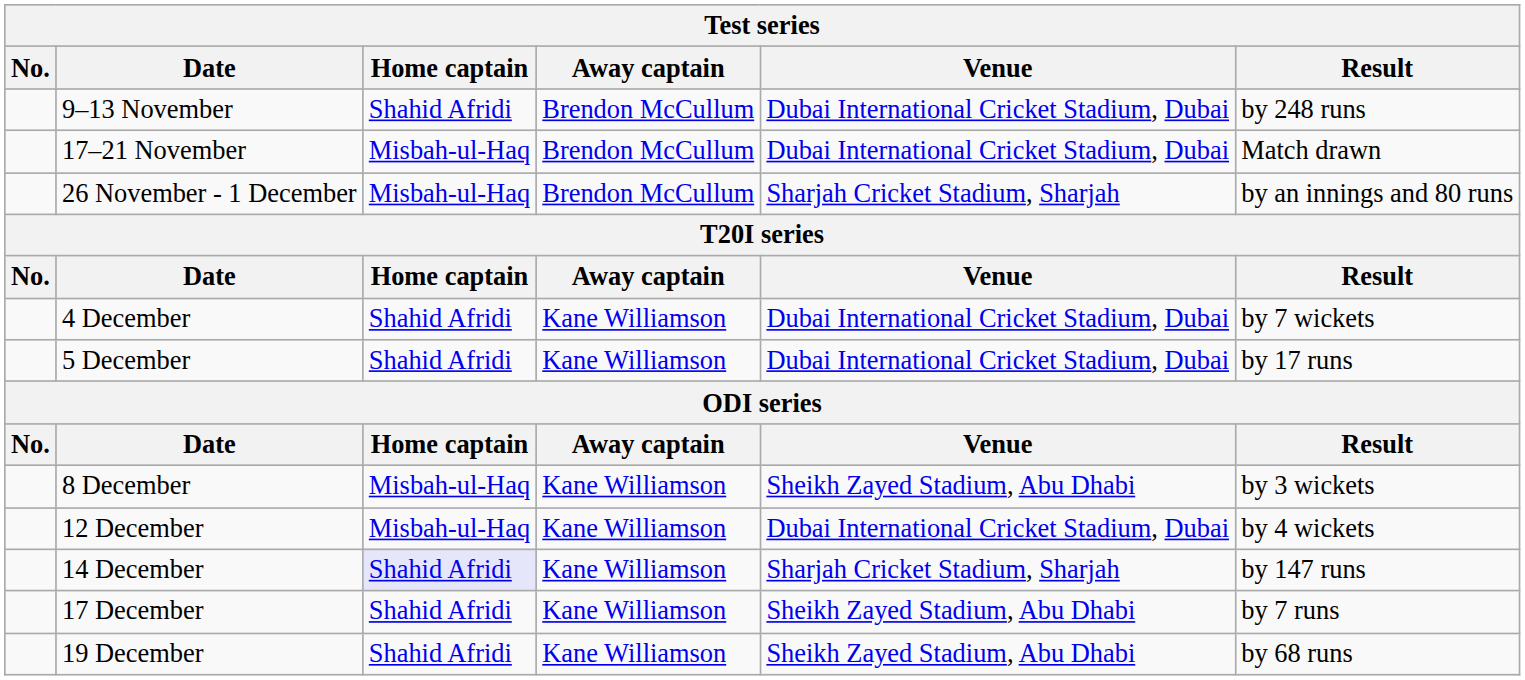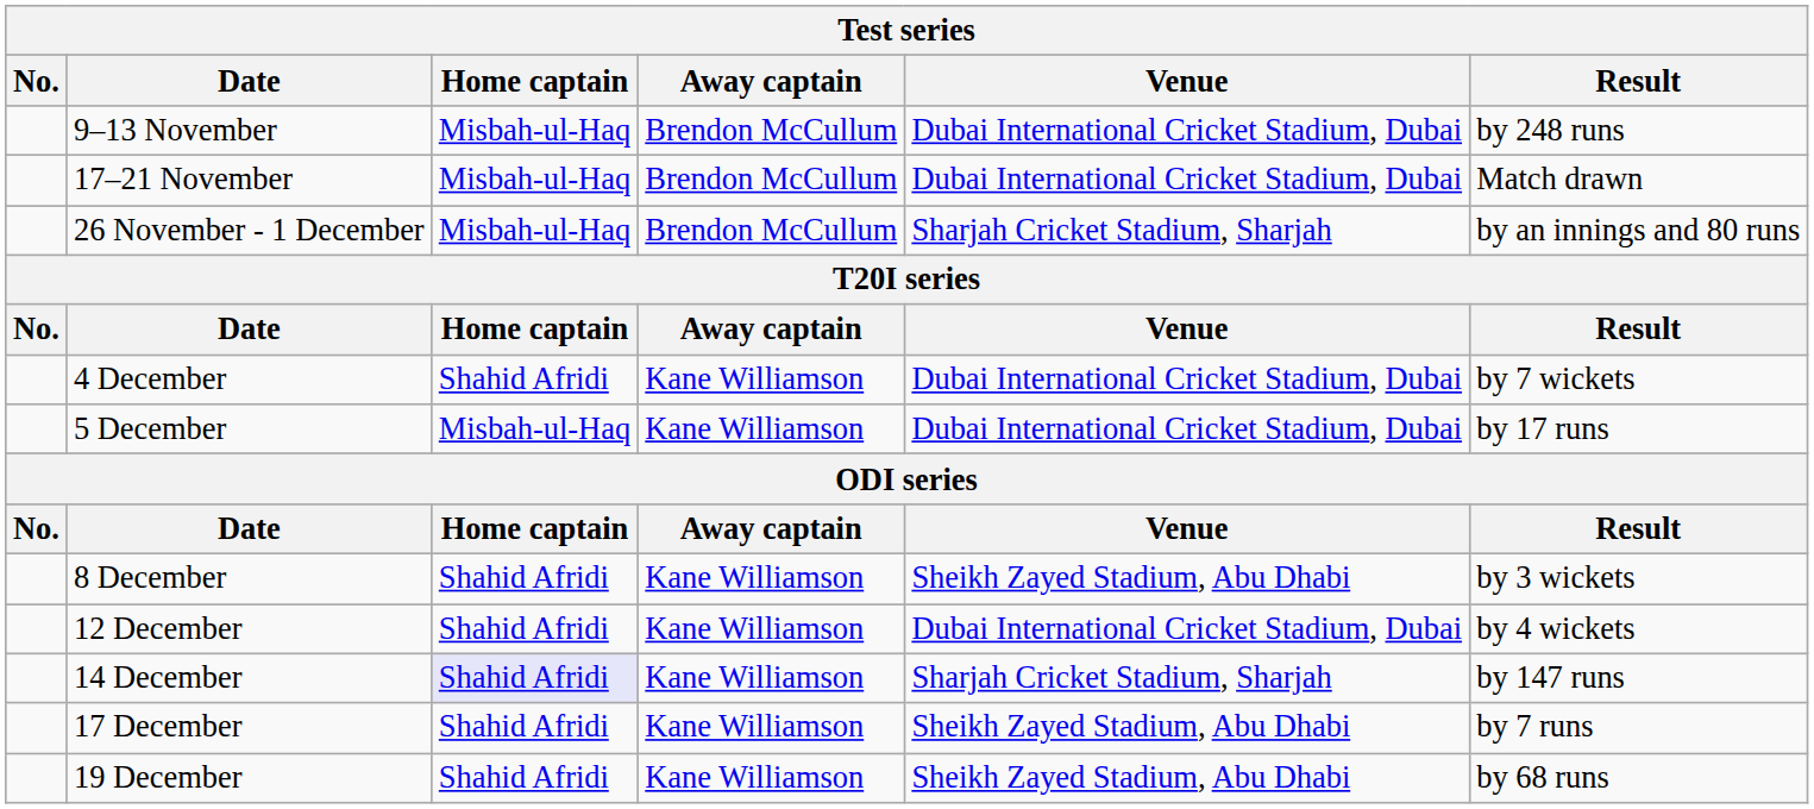9–13 November | Home captain: Shahid Afridi -> Misbah-ul-Haq
5 December | Home captain: Shahid Afridi -> Misbah-ul-Haq
8 December | Home captain: Misbah-ul-Haq -> Shahid Afridi
12 December | Home captain: Misbah-ul-Haq -> Shahid Afridi
